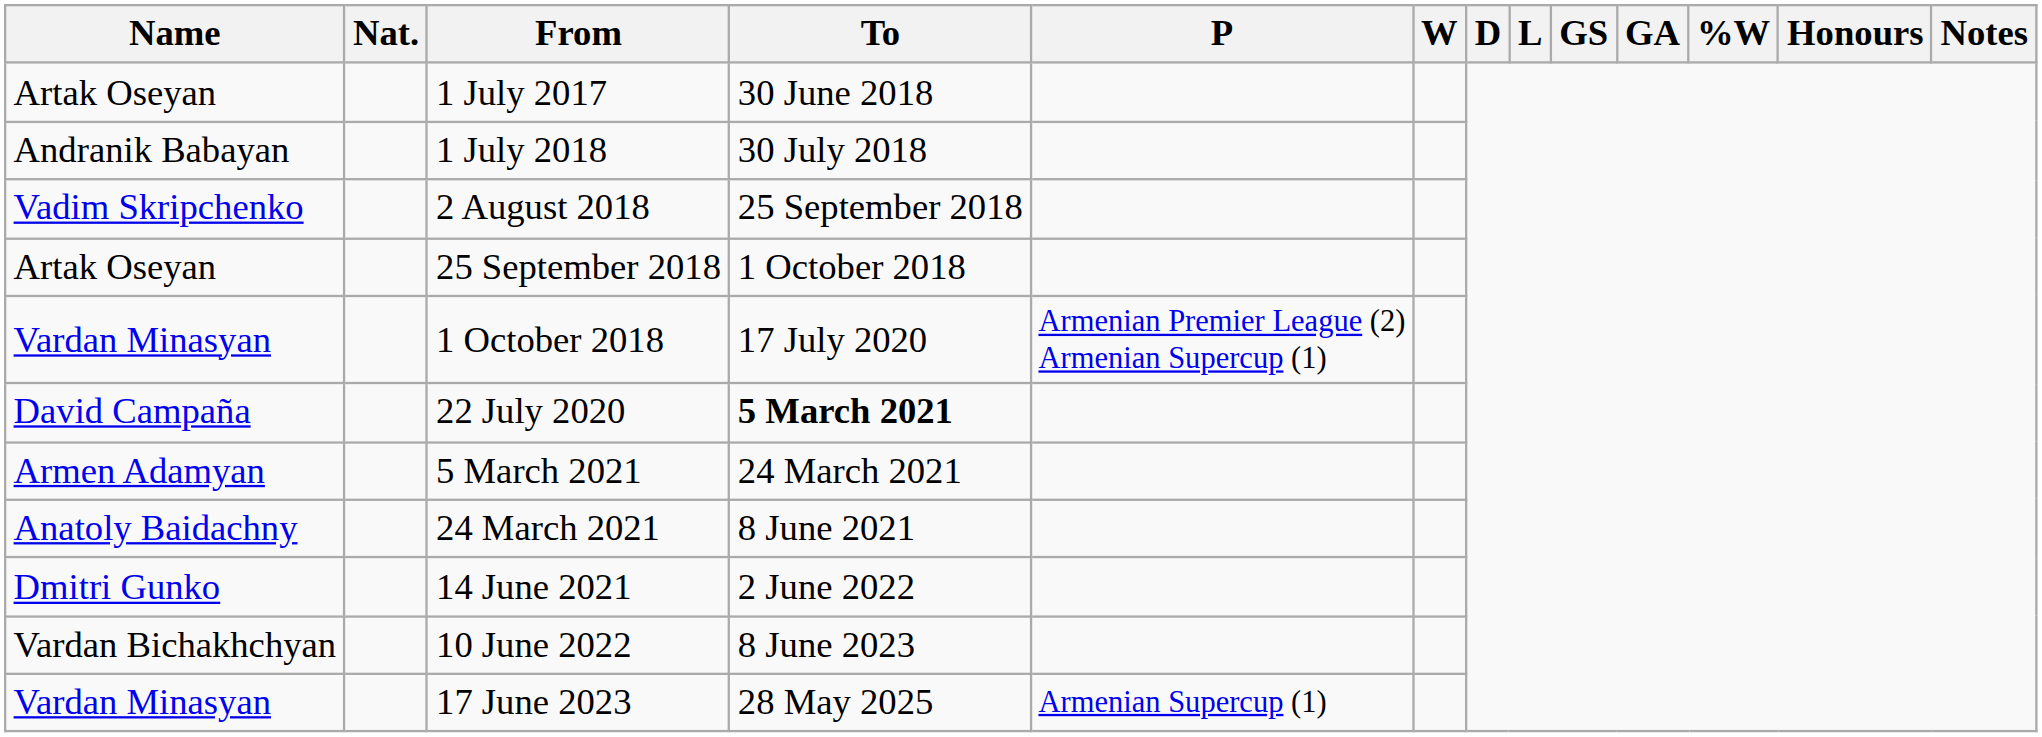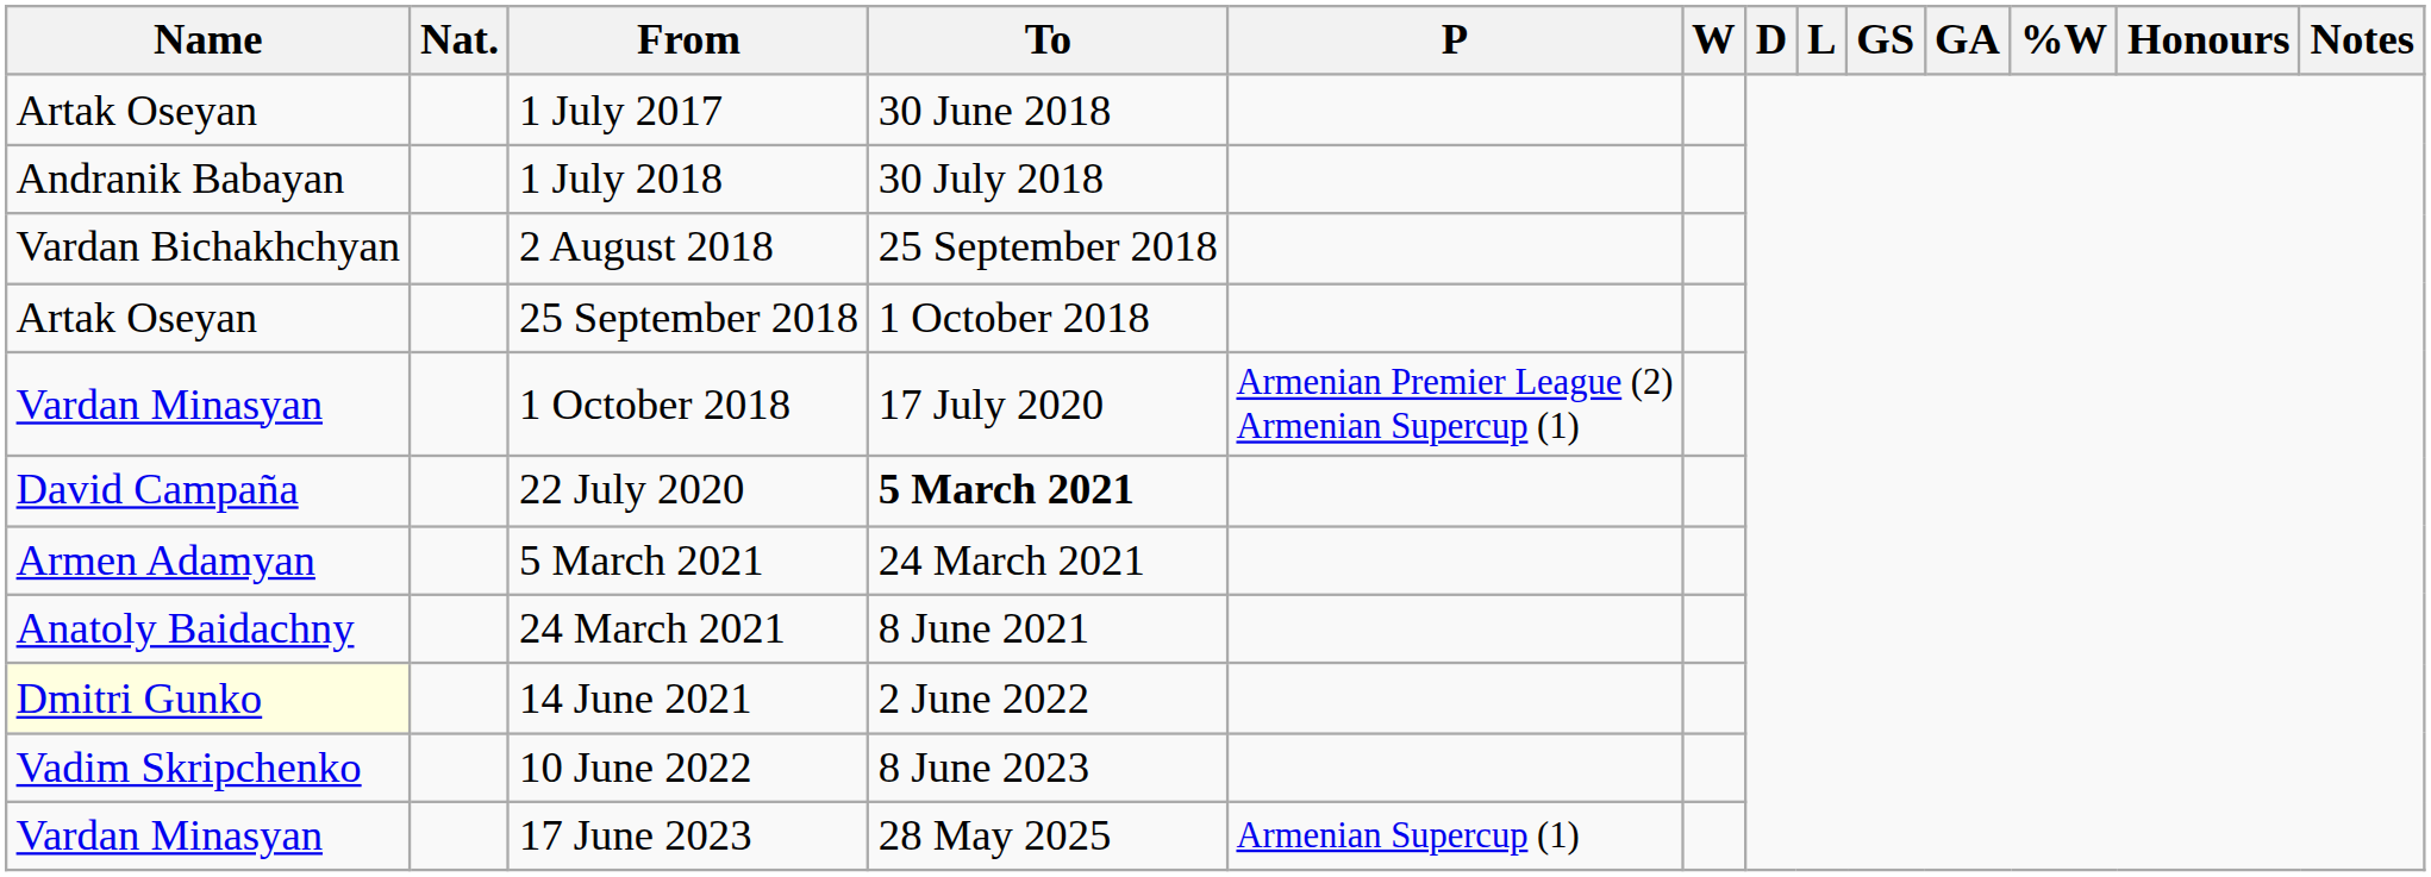2 August 2018 | Name: Vadim Skripchenko -> Vardan Bichakhchyan
14 June 2021 | Name: no background -> lightyellow background
10 June 2022 | Name: Vardan Bichakhchyan -> Vadim Skripchenko
